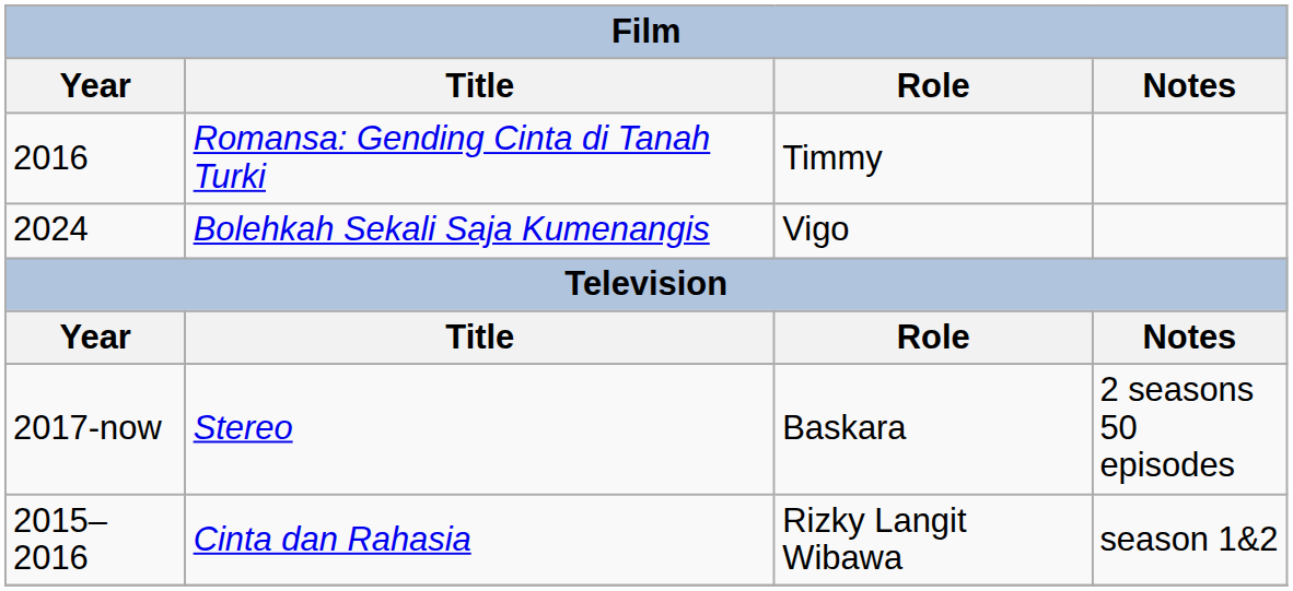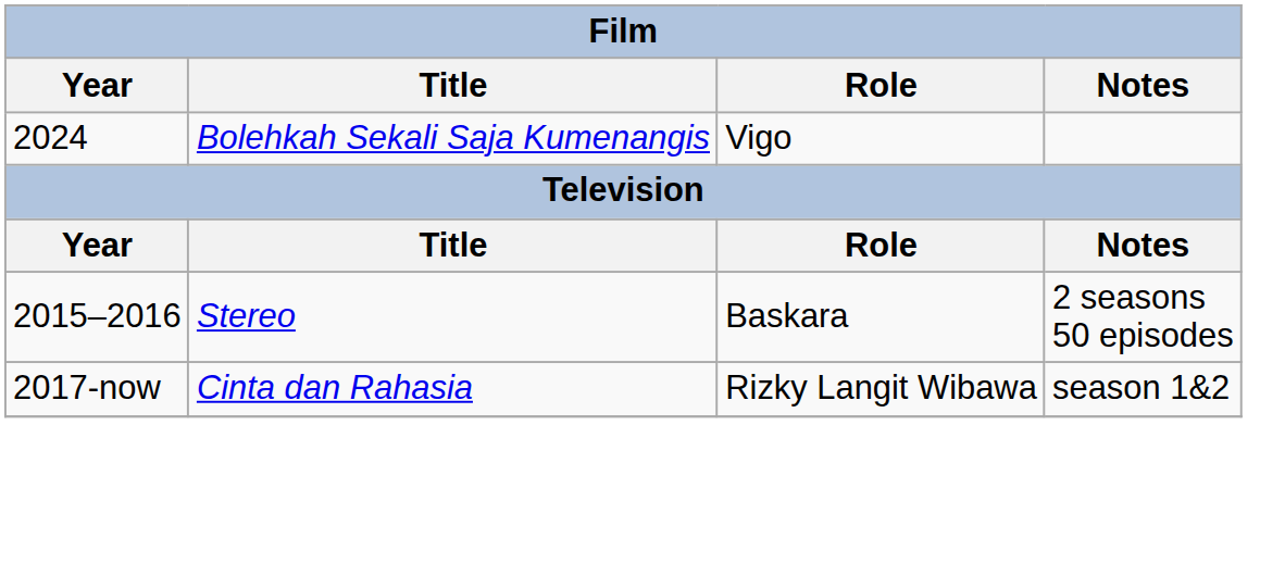- row: 2016 | Romansa: Gending Cinta di Tanah Turki | Timmy
Stereo | Year: 2017-now -> 2015–2016
Cinta dan Rahasia | Year: 2015–2016 -> 2017-now
